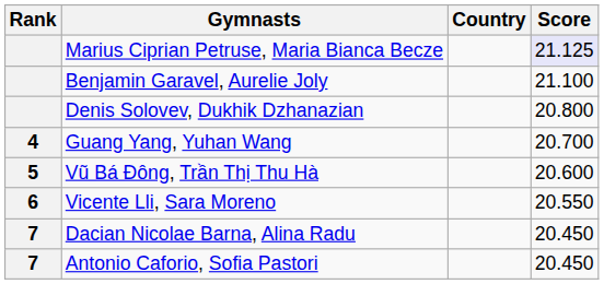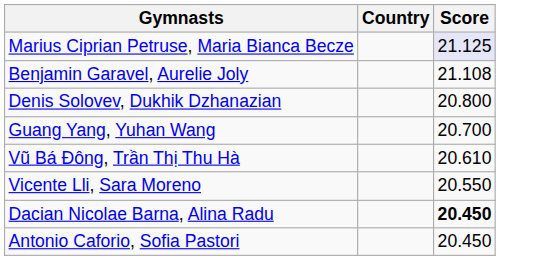- column: Rank | 4 | 5 | 6 | 7 | 7
Benjamin Garavel, Aurelie Joly | Score: 21.100 -> 21.108
Vũ Bá Đông, Trần Thị Thu Hà | Score: 20.600 -> 20.610
Dacian Nicolae Barna, Alina Radu | Score: normal -> bold
